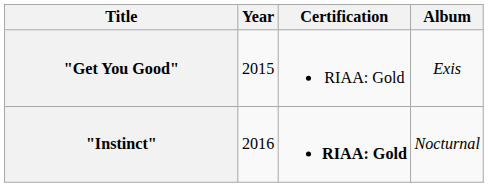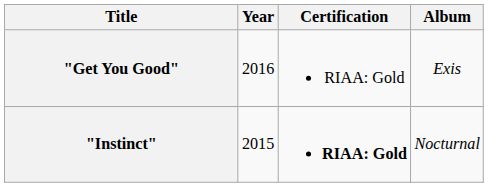"Get You Good" | Year: 2015 -> 2016
"Instinct" | Year: 2016 -> 2015
